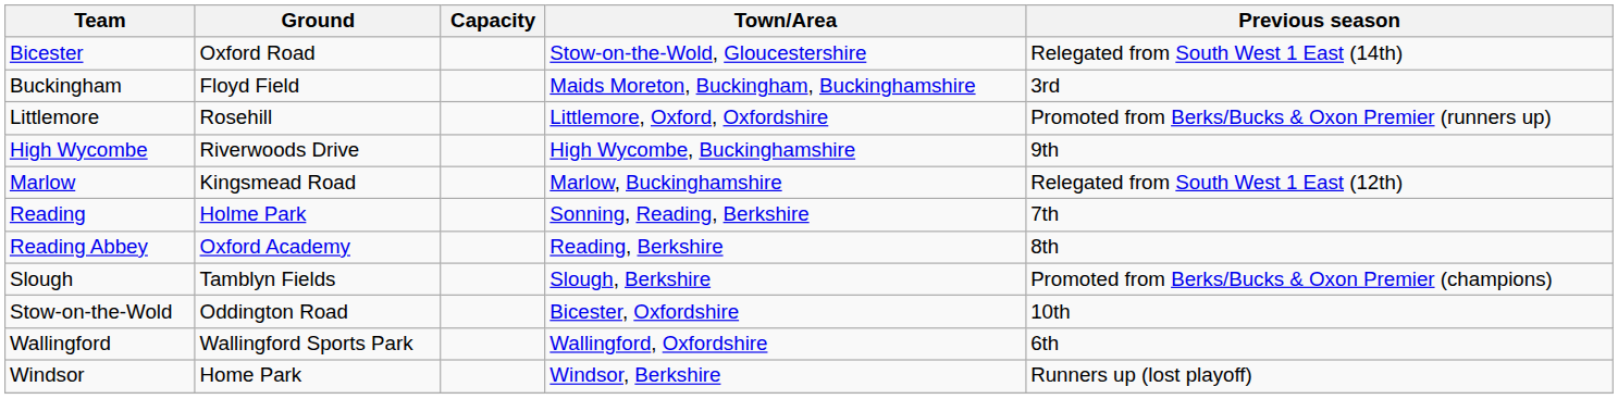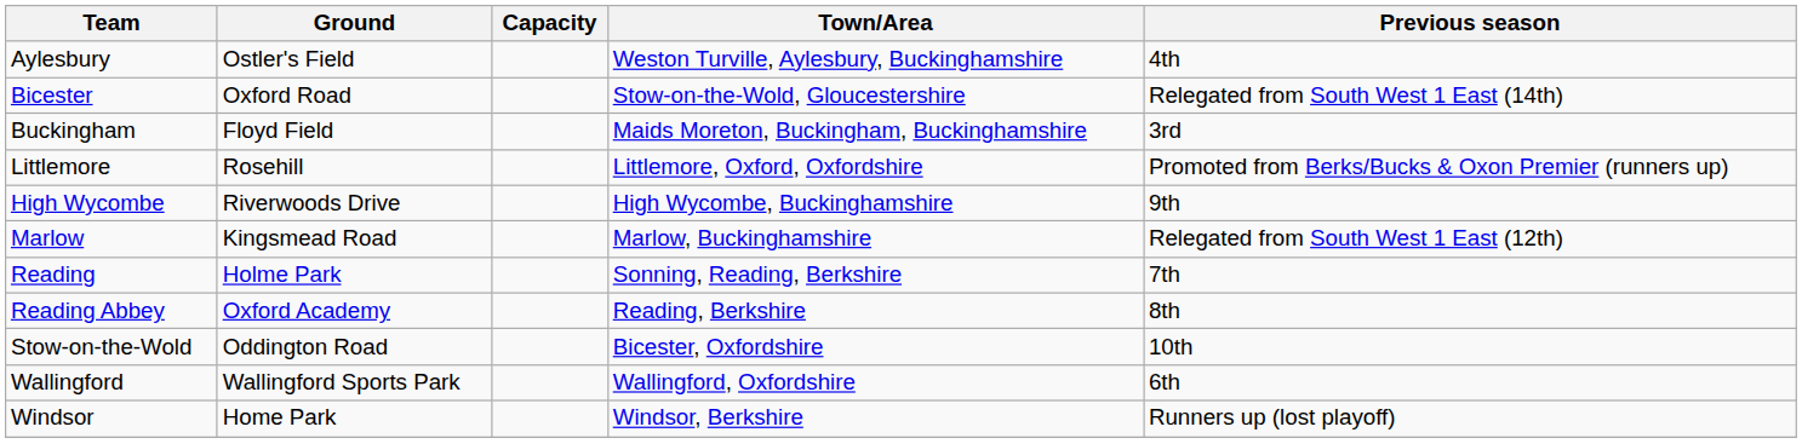+ row: Aylesbury | Ostler's Field | Weston Turville, Aylesbury, Buckinghamshire | 4th
- row: Slough | Tamblyn Fields | Slough, Berkshire | Promoted from Berks/Bucks & Oxon Premier (champions)
